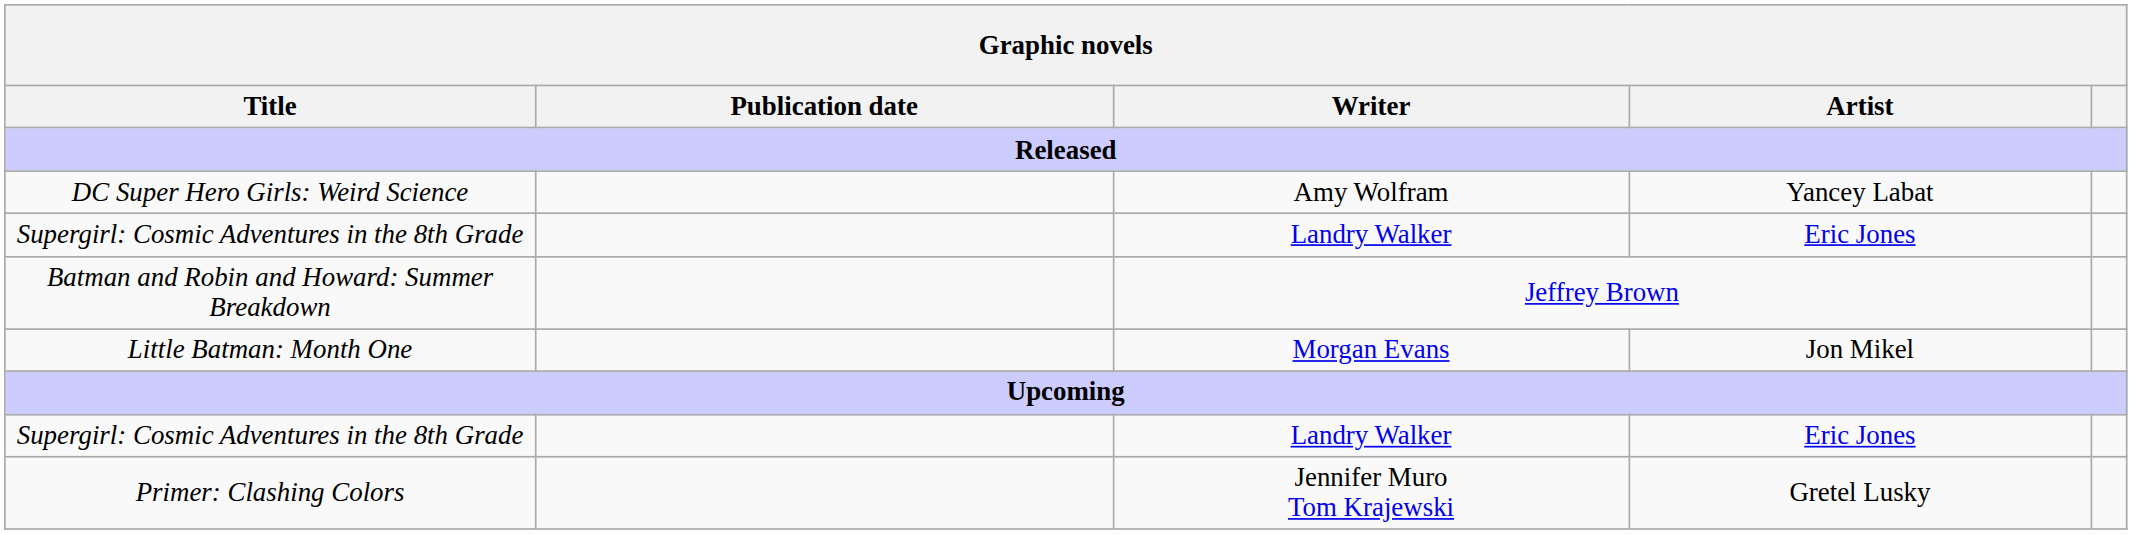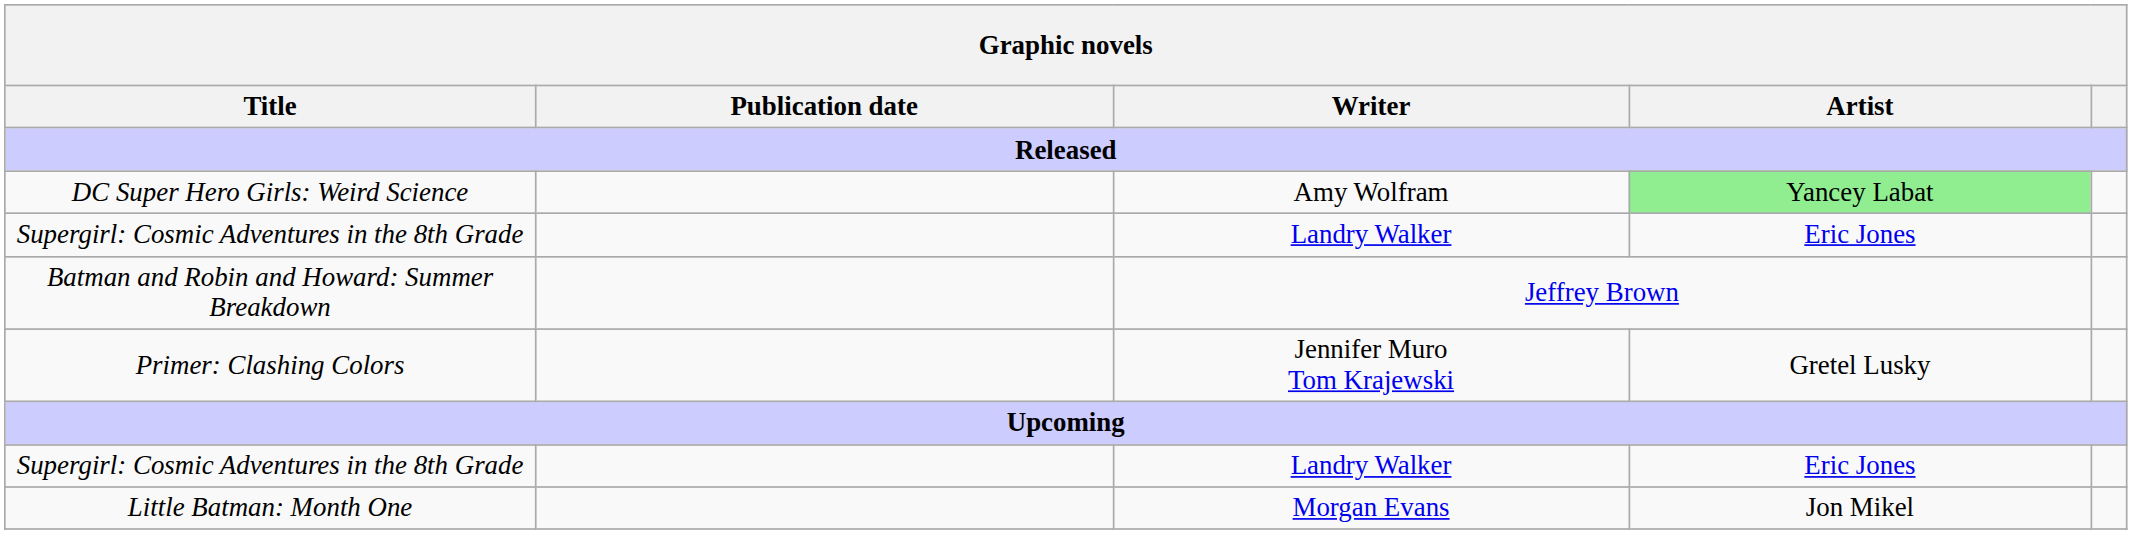DC Super Hero Girls: Weird Science | Artist: no background -> lightgreen background
rows swapped: Primer: Clashing Colors <-> Little Batman: Month One
